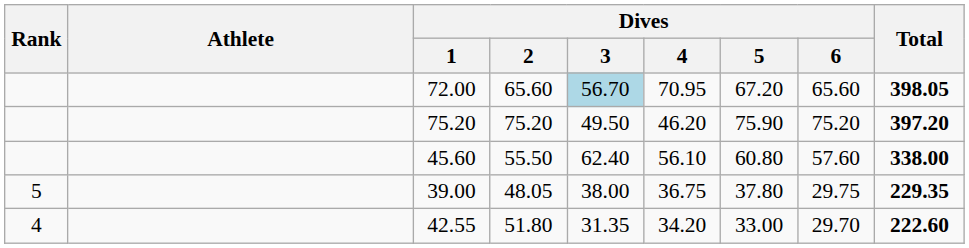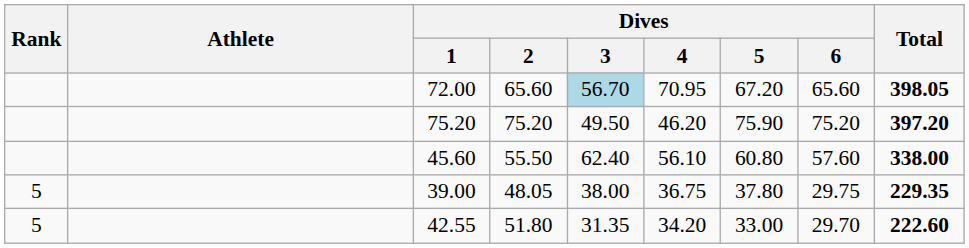42.55 | Rank: 4 -> 5
